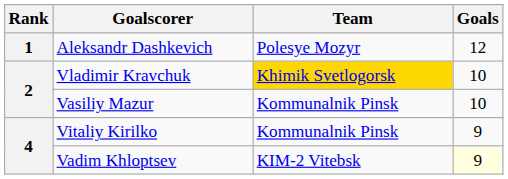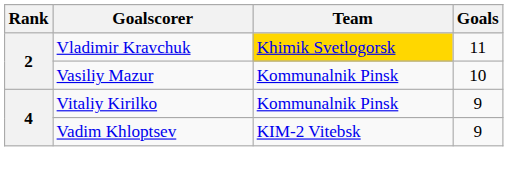- row: 1 | Aleksandr Dashkevich | Polesye Mozyr | 12
Vladimir Kravchuk | Goals: 10 -> 11
Vadim Khloptsev | Goals: lightyellow background -> no background
